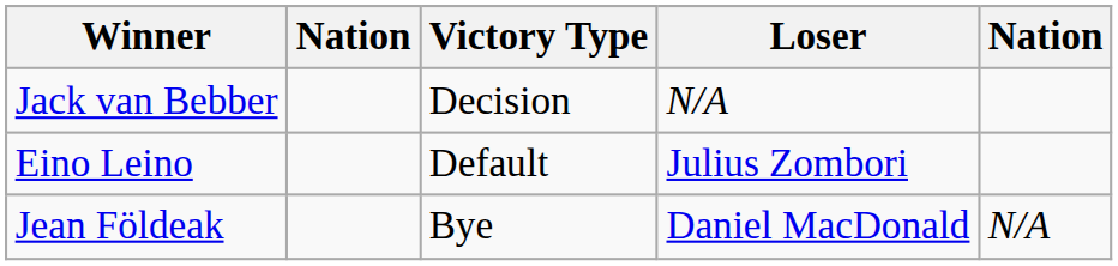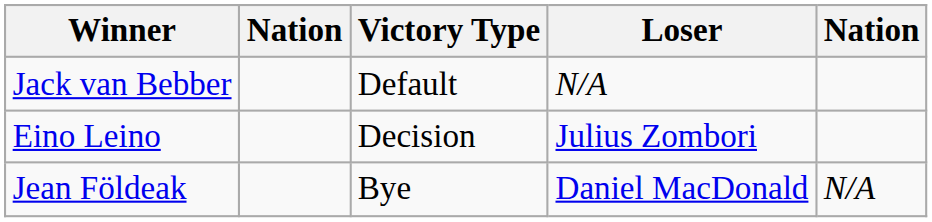Jack van Bebber | Victory Type: Decision -> Default
Eino Leino | Victory Type: Default -> Decision
